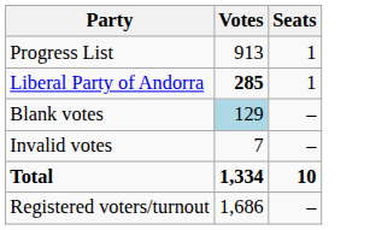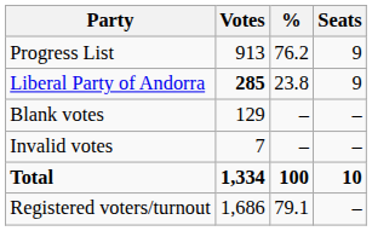+ column: % | 76.2 | 23.8 | – | – | 100 | 79.1
Progress List | Seats: 1 -> 9
Liberal Party of Andorra | Seats: 1 -> 9
Blank votes | Votes: lightblue background -> no background
